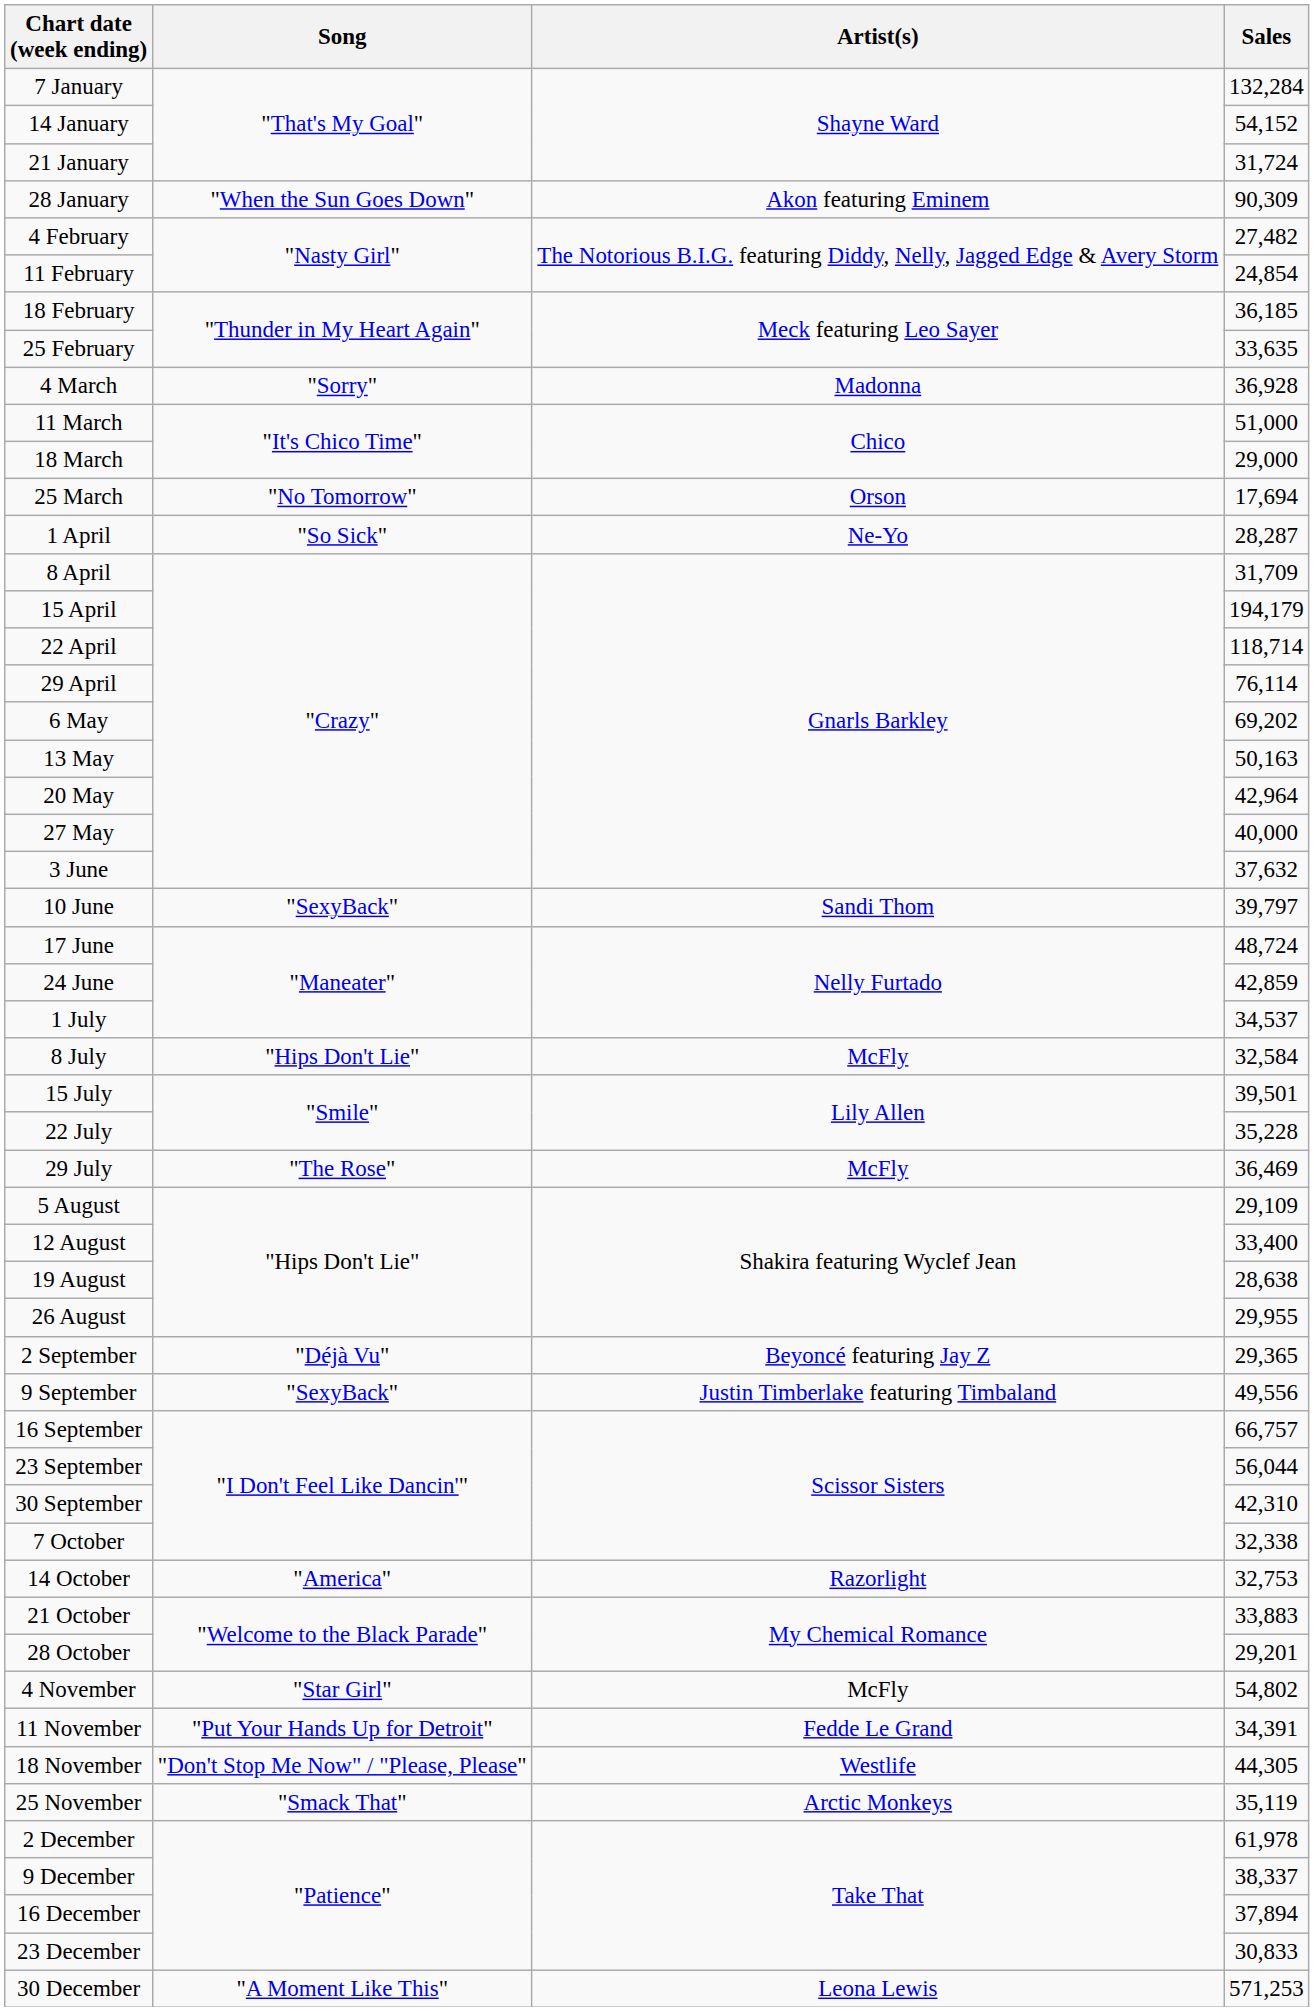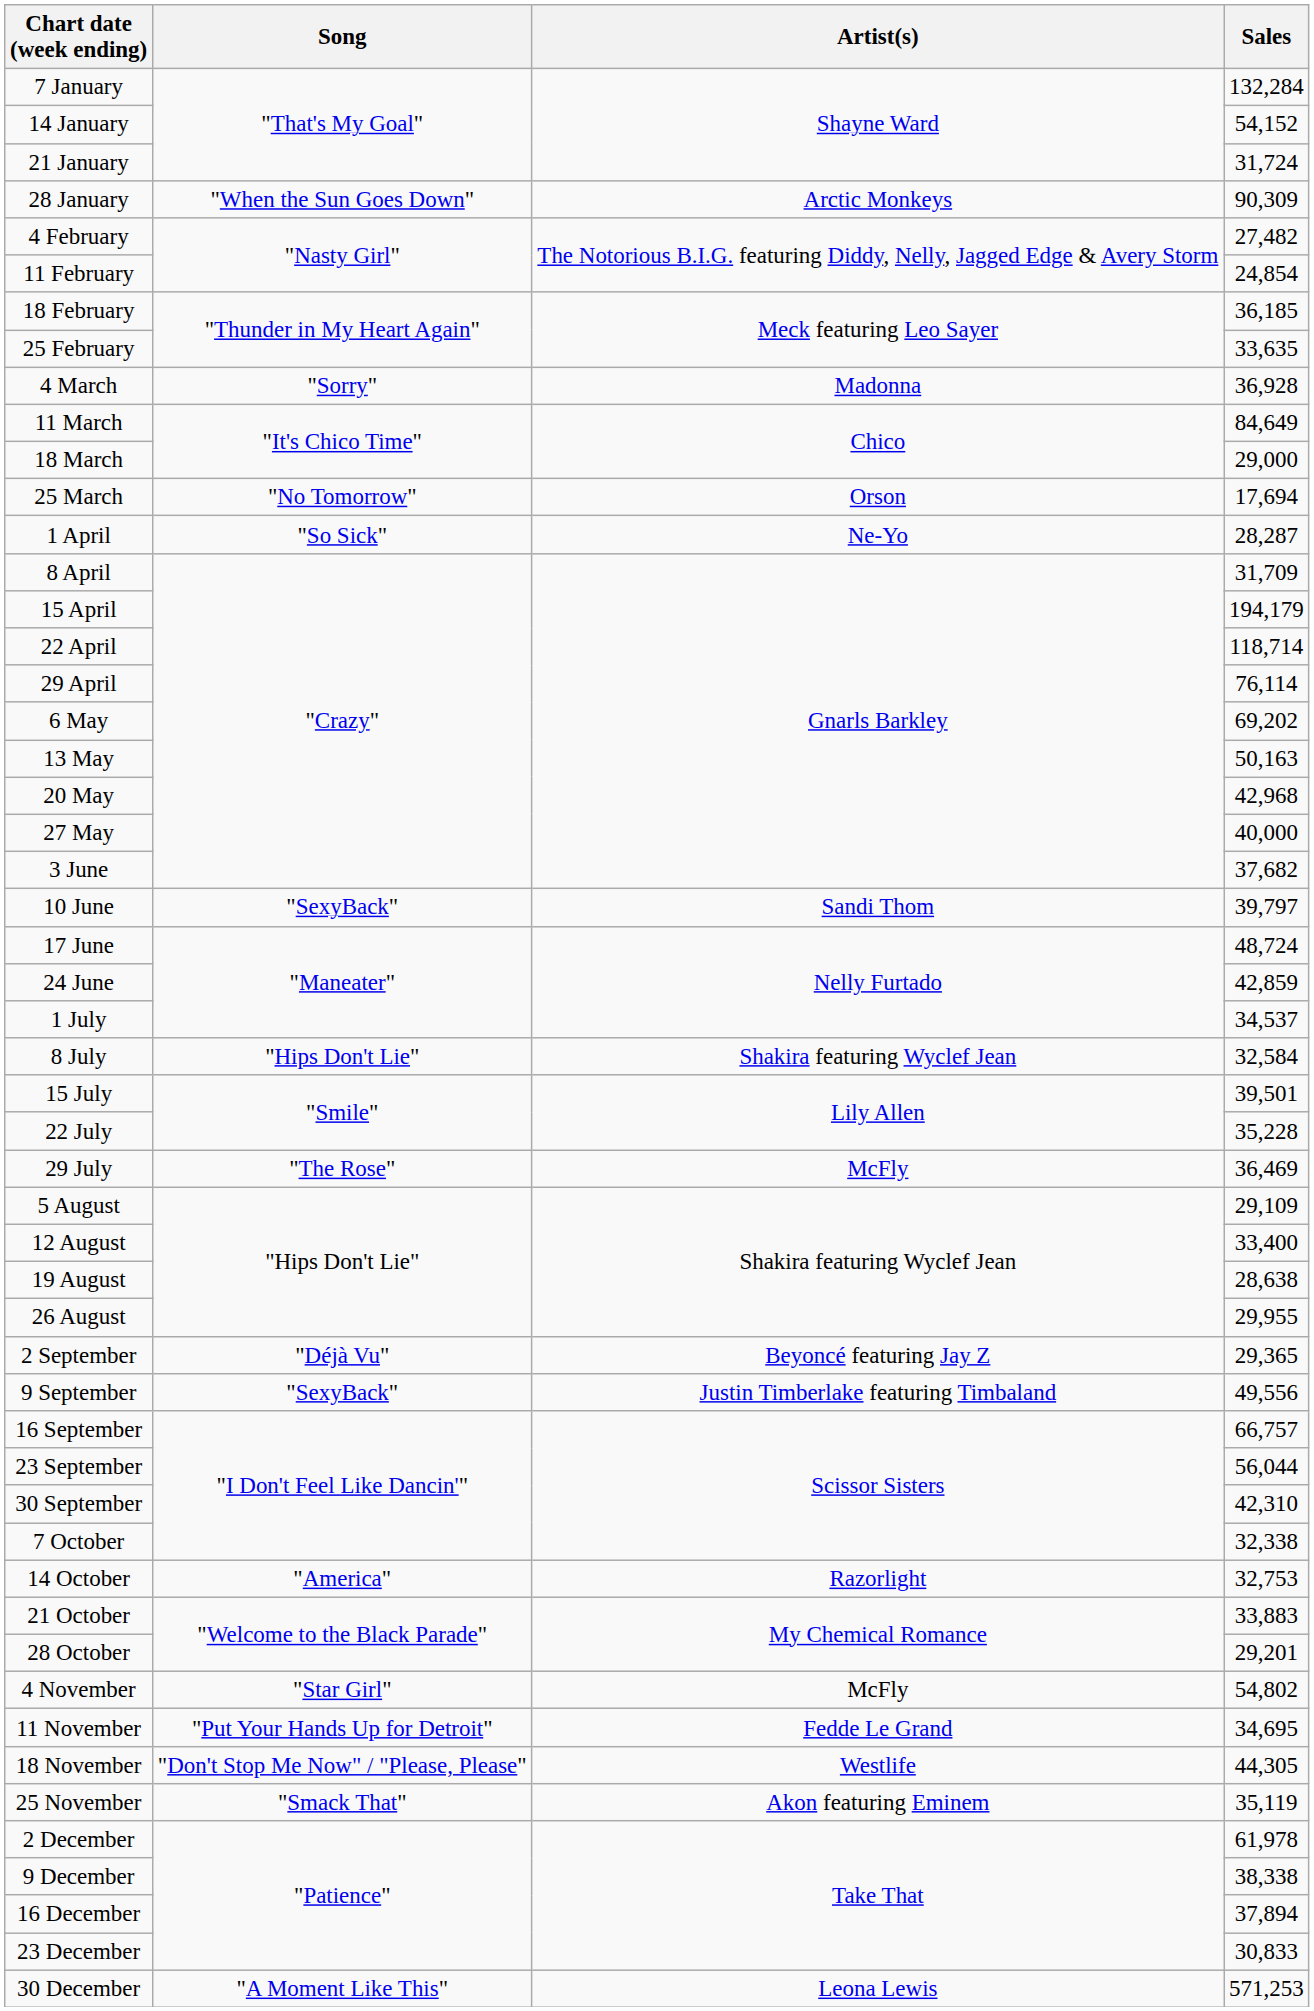28 January | Artist(s): Akon featuring Eminem -> Arctic Monkeys
11 March | Sales: 51,000 -> 84,649
20 May | Sales: 42,964 -> 42,968
3 June | Sales: 37,632 -> 37,682
8 July | Artist(s): McFly -> Shakira featuring Wyclef Jean
11 November | Sales: 34,391 -> 34,695
25 November | Artist(s): Arctic Monkeys -> Akon featuring Eminem
9 December | Sales: 38,337 -> 38,338
